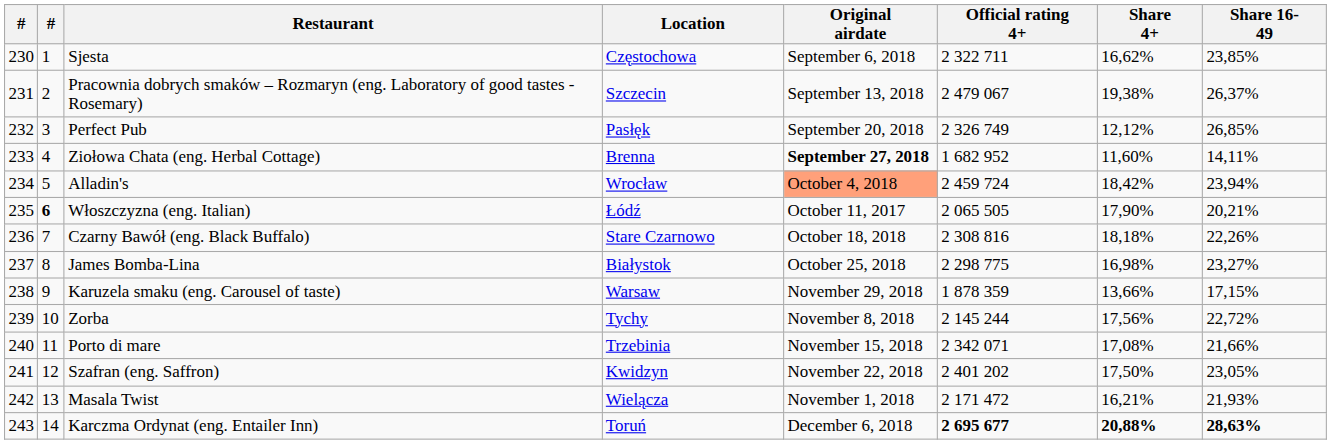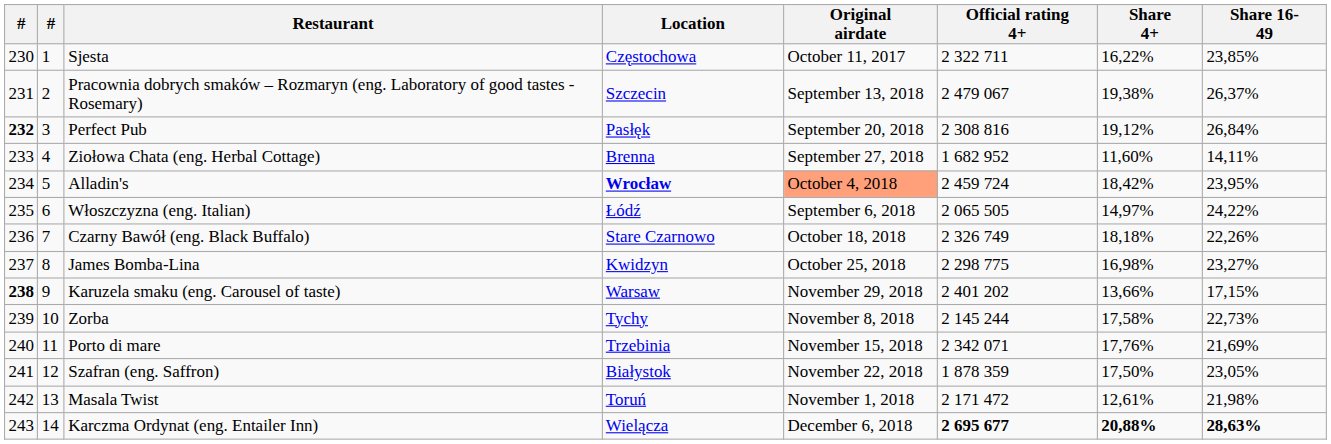Sjesta | Original airdate: September 6, 2018 -> October 11, 2017
Sjesta | Share 4+: 16,62% -> 16,22%
Perfect Pub | column 1: normal -> bold
Perfect Pub | Official rating 4+: 2 326 749 -> 2 308 816
Perfect Pub | Share 4+: 12,12% -> 19,12%
Perfect Pub | Share 16-49: 26,85% -> 26,84%
Ziołowa Chata (eng. Herbal Cottage) | Original airdate: bold -> normal
Alladin's | Location: normal -> bold
Alladin's | Share 16-49: 23,94% -> 23,95%
Włoszczyzna (eng. Italian) | column 2: bold -> normal
Włoszczyzna (eng. Italian) | Original airdate: October 11, 2017 -> September 6, 2018
Włoszczyzna (eng. Italian) | Share 4+: 17,90% -> 14,97%
Włoszczyzna (eng. Italian) | Share 16-49: 20,21% -> 24,22%
Czarny Bawół (eng. Black Buffalo) | Official rating 4+: 2 308 816 -> 2 326 749
James Bomba-Lina | Location: Białystok -> Kwidzyn
Karuzela smaku (eng. Carousel of taste) | column 1: normal -> bold
Karuzela smaku (eng. Carousel of taste) | Official rating 4+: 1 878 359 -> 2 401 202
Zorba | Share 4+: 17,56% -> 17,58%
Zorba | Share 16-49: 22,72% -> 22,73%
Porto di mare | Share 4+: 17,08% -> 17,76%
Porto di mare | Share 16-49: 21,66% -> 21,69%
Szafran (eng. Saffron) | Location: Kwidzyn -> Białystok
Szafran (eng. Saffron) | Official rating 4+: 2 401 202 -> 1 878 359
Masala Twist | Location: Wielącza -> Toruń
Masala Twist | Share 4+: 16,21% -> 12,61%
Masala Twist | Share 16-49: 21,93% -> 21,98%
Karczma Ordynat (eng. Entailer Inn) | Location: Toruń -> Wielącza
